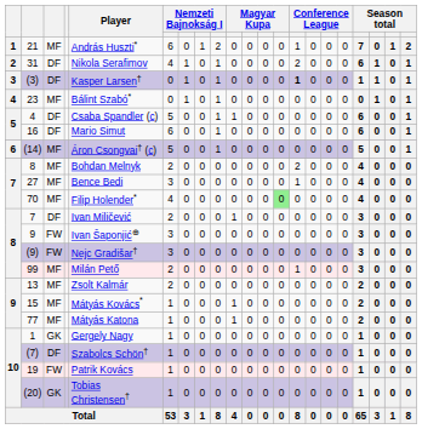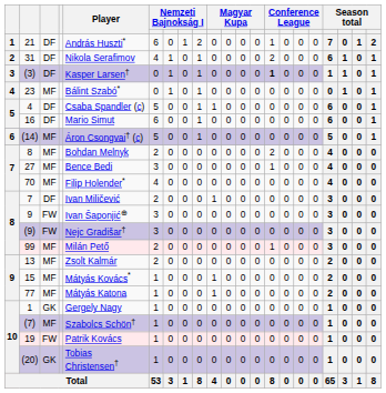21 | column 3: MF -> DF
70 | column 13: lightgreen background -> no background
(7) | column 3: DF -> MF
